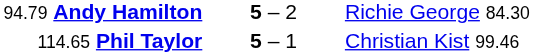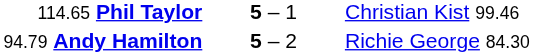rows swapped: 114.65 Phil Taylor <-> 94.79 Andy Hamilton
